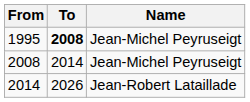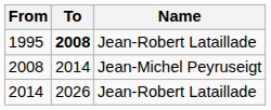1995 | Name: Jean-Michel Peyruseigt -> Jean-Robert Lataillade
